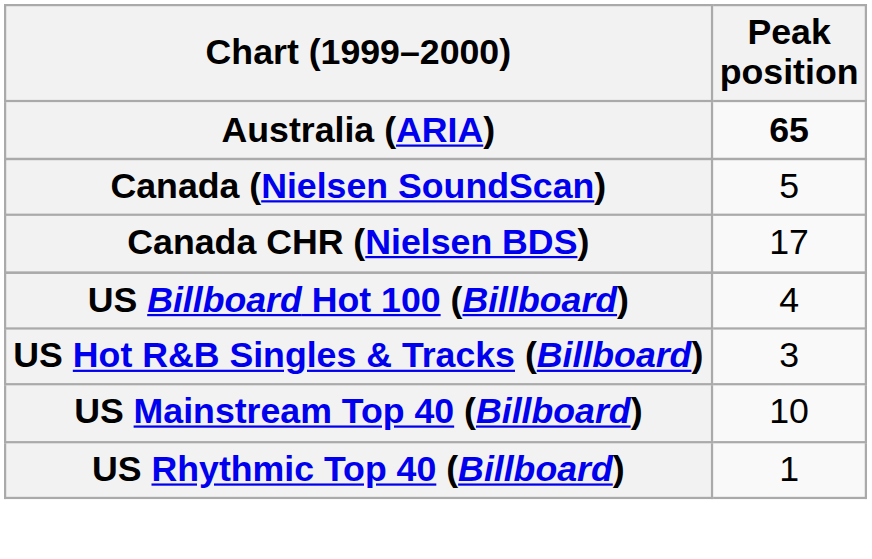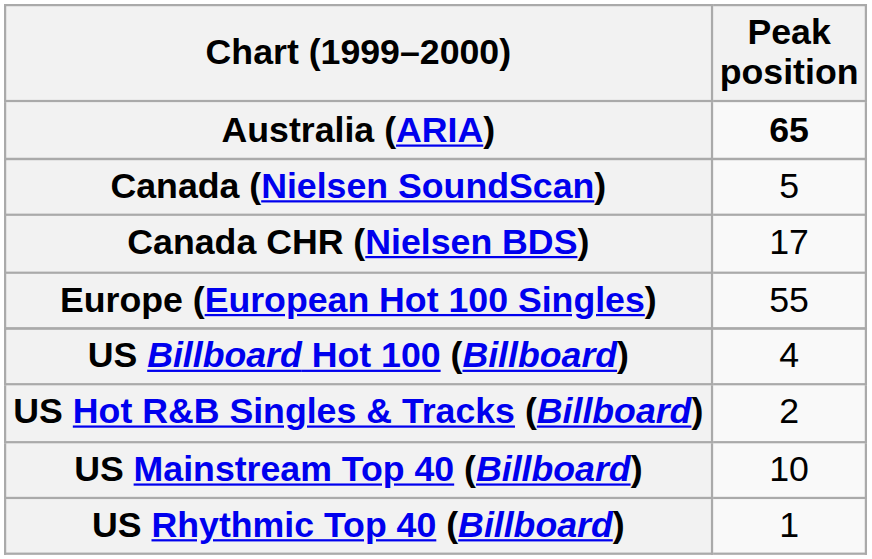+ row: Europe (European Hot 100 Singles) | 55
US Hot R&B Singles & Tracks (Billboard) | Peak position: 3 -> 2
